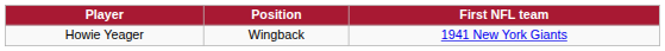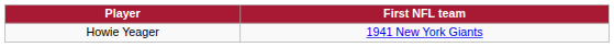- column: Position | Wingback
